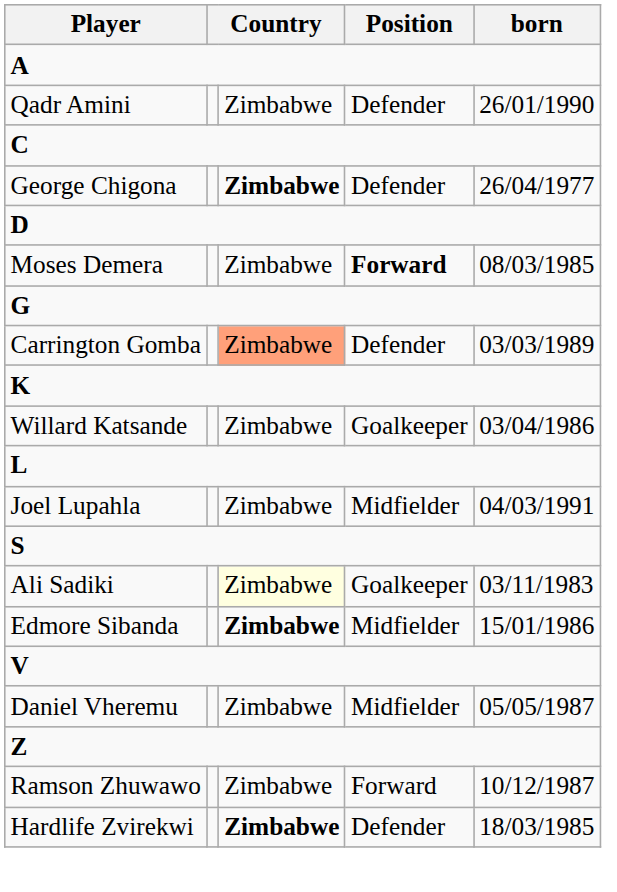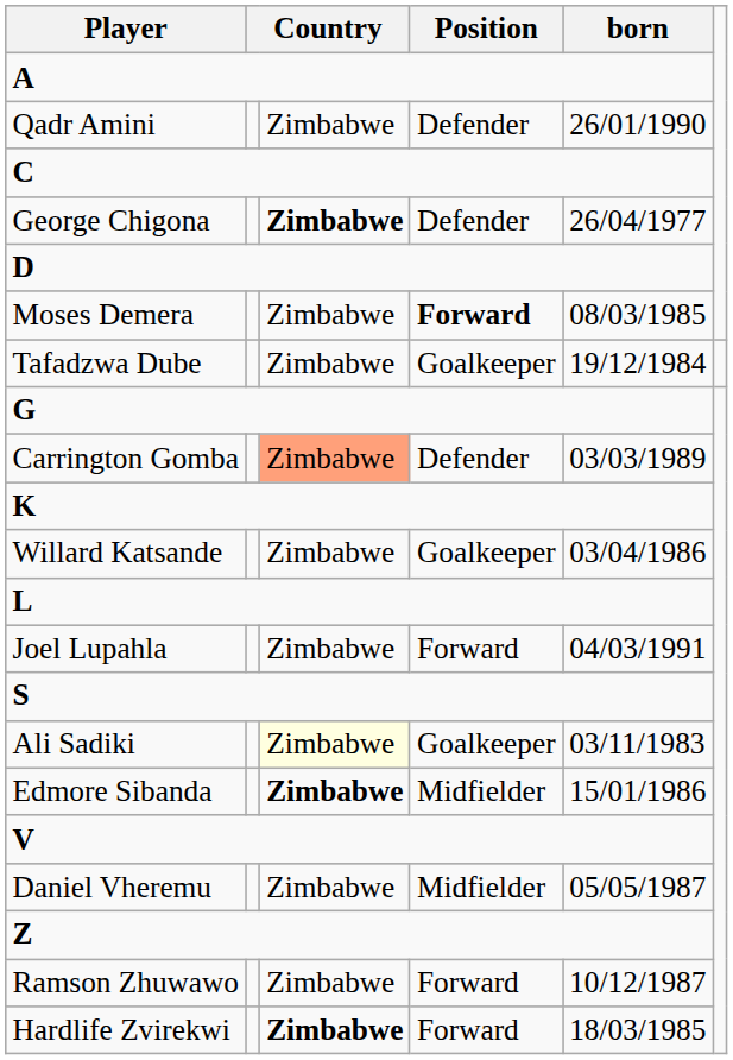+ row: Tafadzwa Dube | Zimbabwe | Goalkeeper | 19/12/1984
Joel Lupahla | Position: Midfielder -> Forward
Hardlife Zvirekwi | Position: Defender -> Forward
